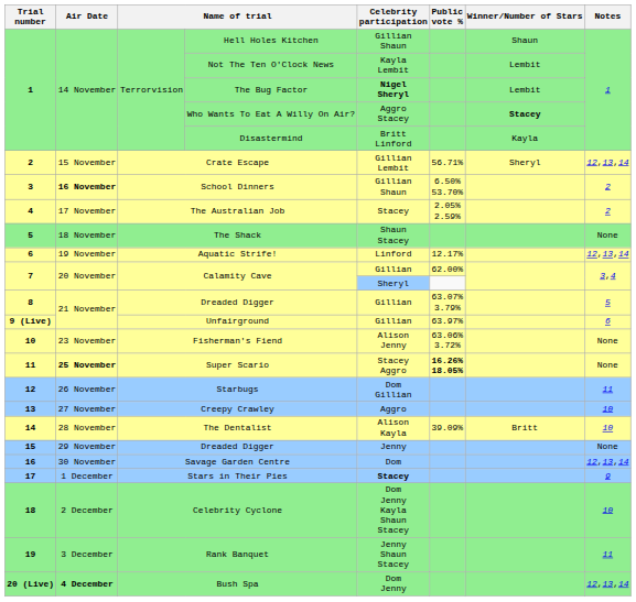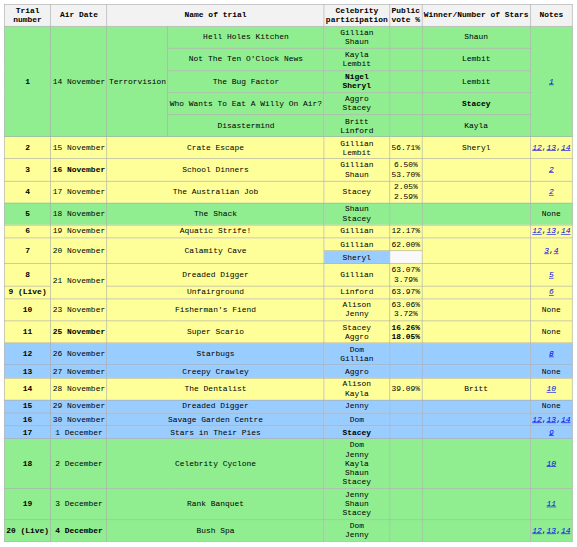Aquatic Strife! | Celebrity participation: Linford -> Gillian
Unfairground | Celebrity participation: Gillian -> Linford
Starbugs | Notes: 11 -> 8
Creepy Crawley | Notes: 10 -> None
